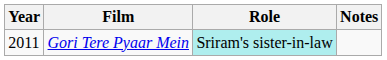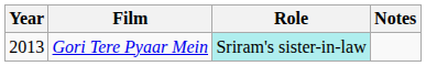Gori Tere Pyaar Mein | Year: 2011 -> 2013
